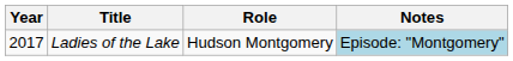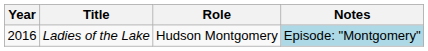Ladies of the Lake | Year: 2017 -> 2016
